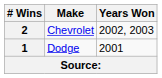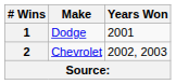rows swapped: 2 <-> 1
